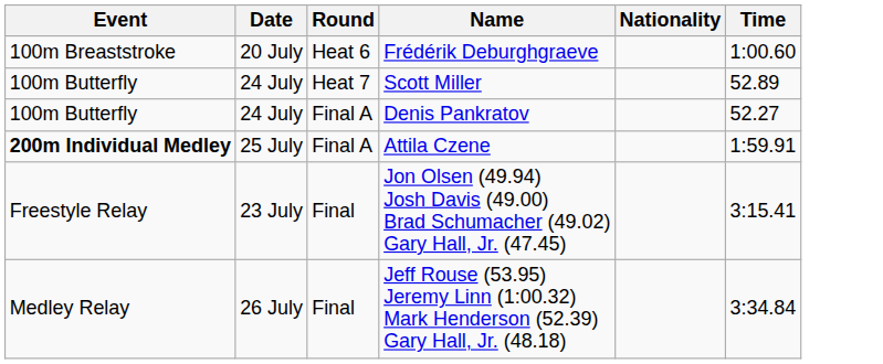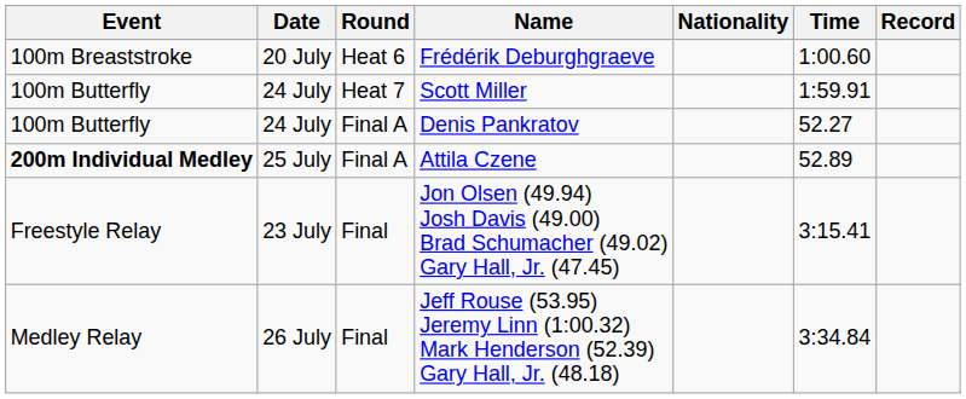+ column: Record
Scott Miller | Time: 52.89 -> 1:59.91
Attila Czene | Time: 1:59.91 -> 52.89
